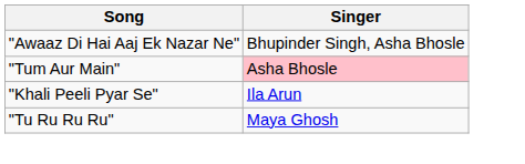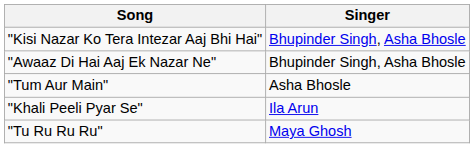+ row: "Kisi Nazar Ko Tera Intezar Aaj Bhi Hai" | Bhupinder Singh, Asha Bhosle
"Tum Aur Main" | Singer: pink background -> no background
